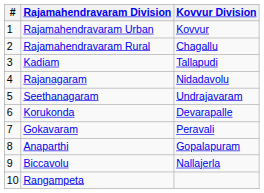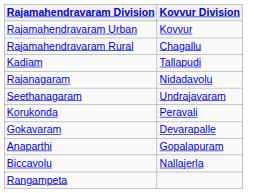- column: # | 1 | 2 | 3 | 4 | 5 | 6 | 7 | 8 | 9 | 10
Korukonda | Kovvur Division: Devarapalle -> Peravali
Gokavaram | Kovvur Division: Peravali -> Devarapalle
